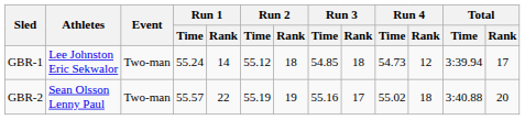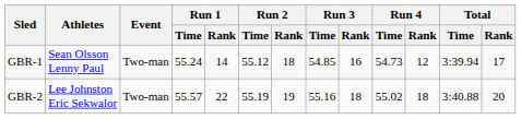GBR-1 | Athletes: Lee Johnston Eric Sekwalor -> Sean Olsson Lenny Paul
GBR-1 | Run 3 / Rank: 18 -> 16
GBR-2 | Athletes: Sean Olsson Lenny Paul -> Lee Johnston Eric Sekwalor
GBR-2 | Run 3 / Rank: 17 -> 18
